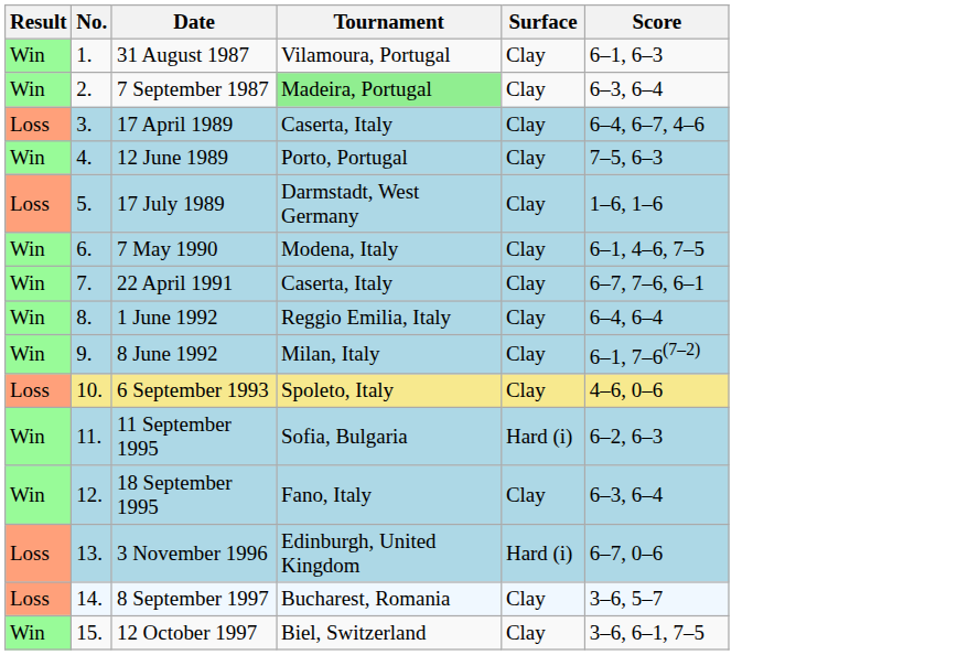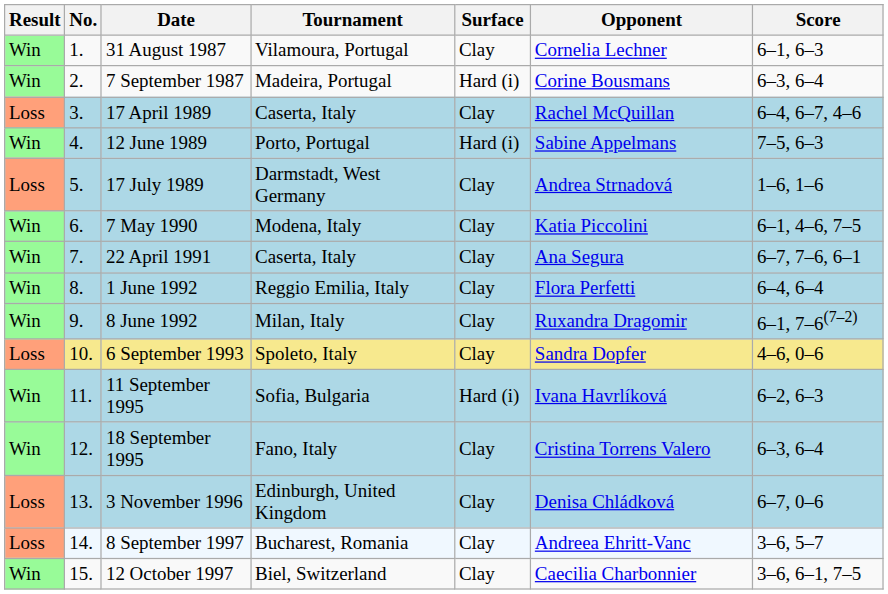+ column: Opponent | Cornelia Lechner | Corine Bousmans | Rachel McQuillan | Sabine Appelmans | Andrea Strnadová | Katia Piccolini | Ana Segura | Flora Perfetti | Ruxandra Dragomir | Sandra Dopfer | Ivana Havrlíková | Cristina Torrens Valero | Denisa Chládková | Andreea Ehritt-Vanc | Caecilia Charbonnier
7 September 1987 | Tournament: lightgreen background -> no background
7 September 1987 | Surface: Clay -> Hard (i)
12 June 1989 | Surface: Clay -> Hard (i)
3 November 1996 | Surface: Hard (i) -> Clay
